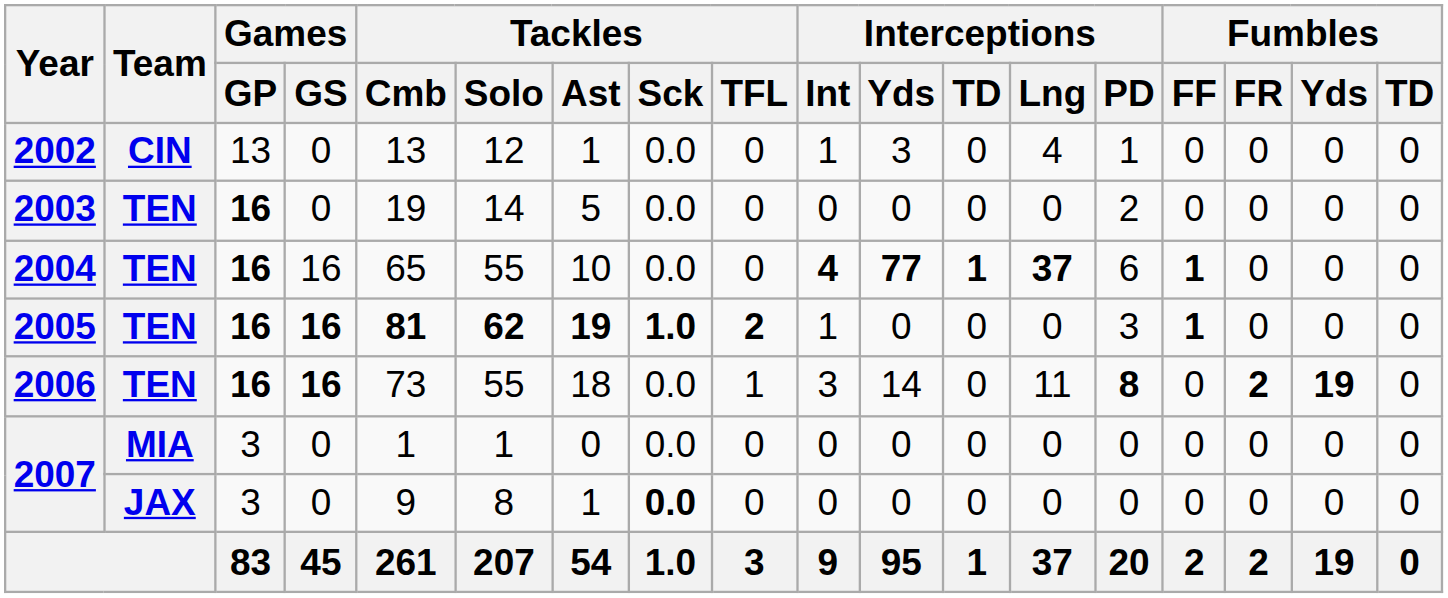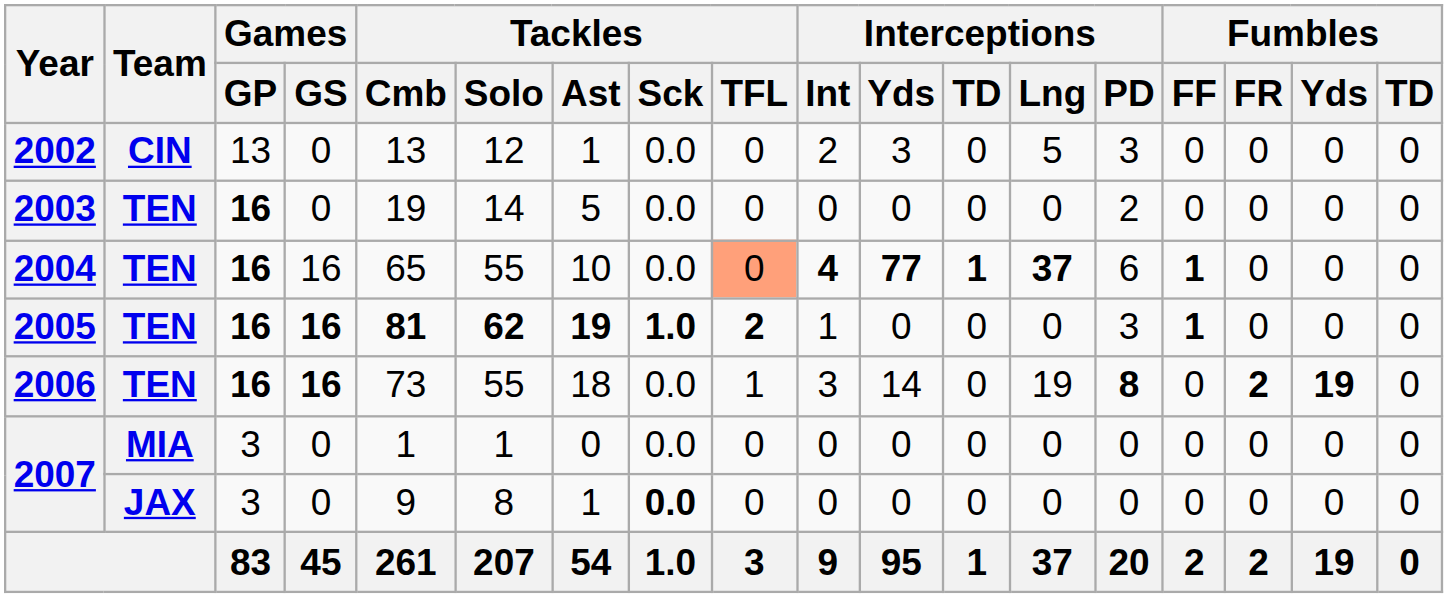2002 | Interceptions / Int: 1 -> 2
2002 | Interceptions / Lng: 4 -> 5
2002 | Interceptions / PD: 1 -> 3
2004 | Tackles / TFL: no background -> lightsalmon background
2006 | Interceptions / Lng: 11 -> 19
